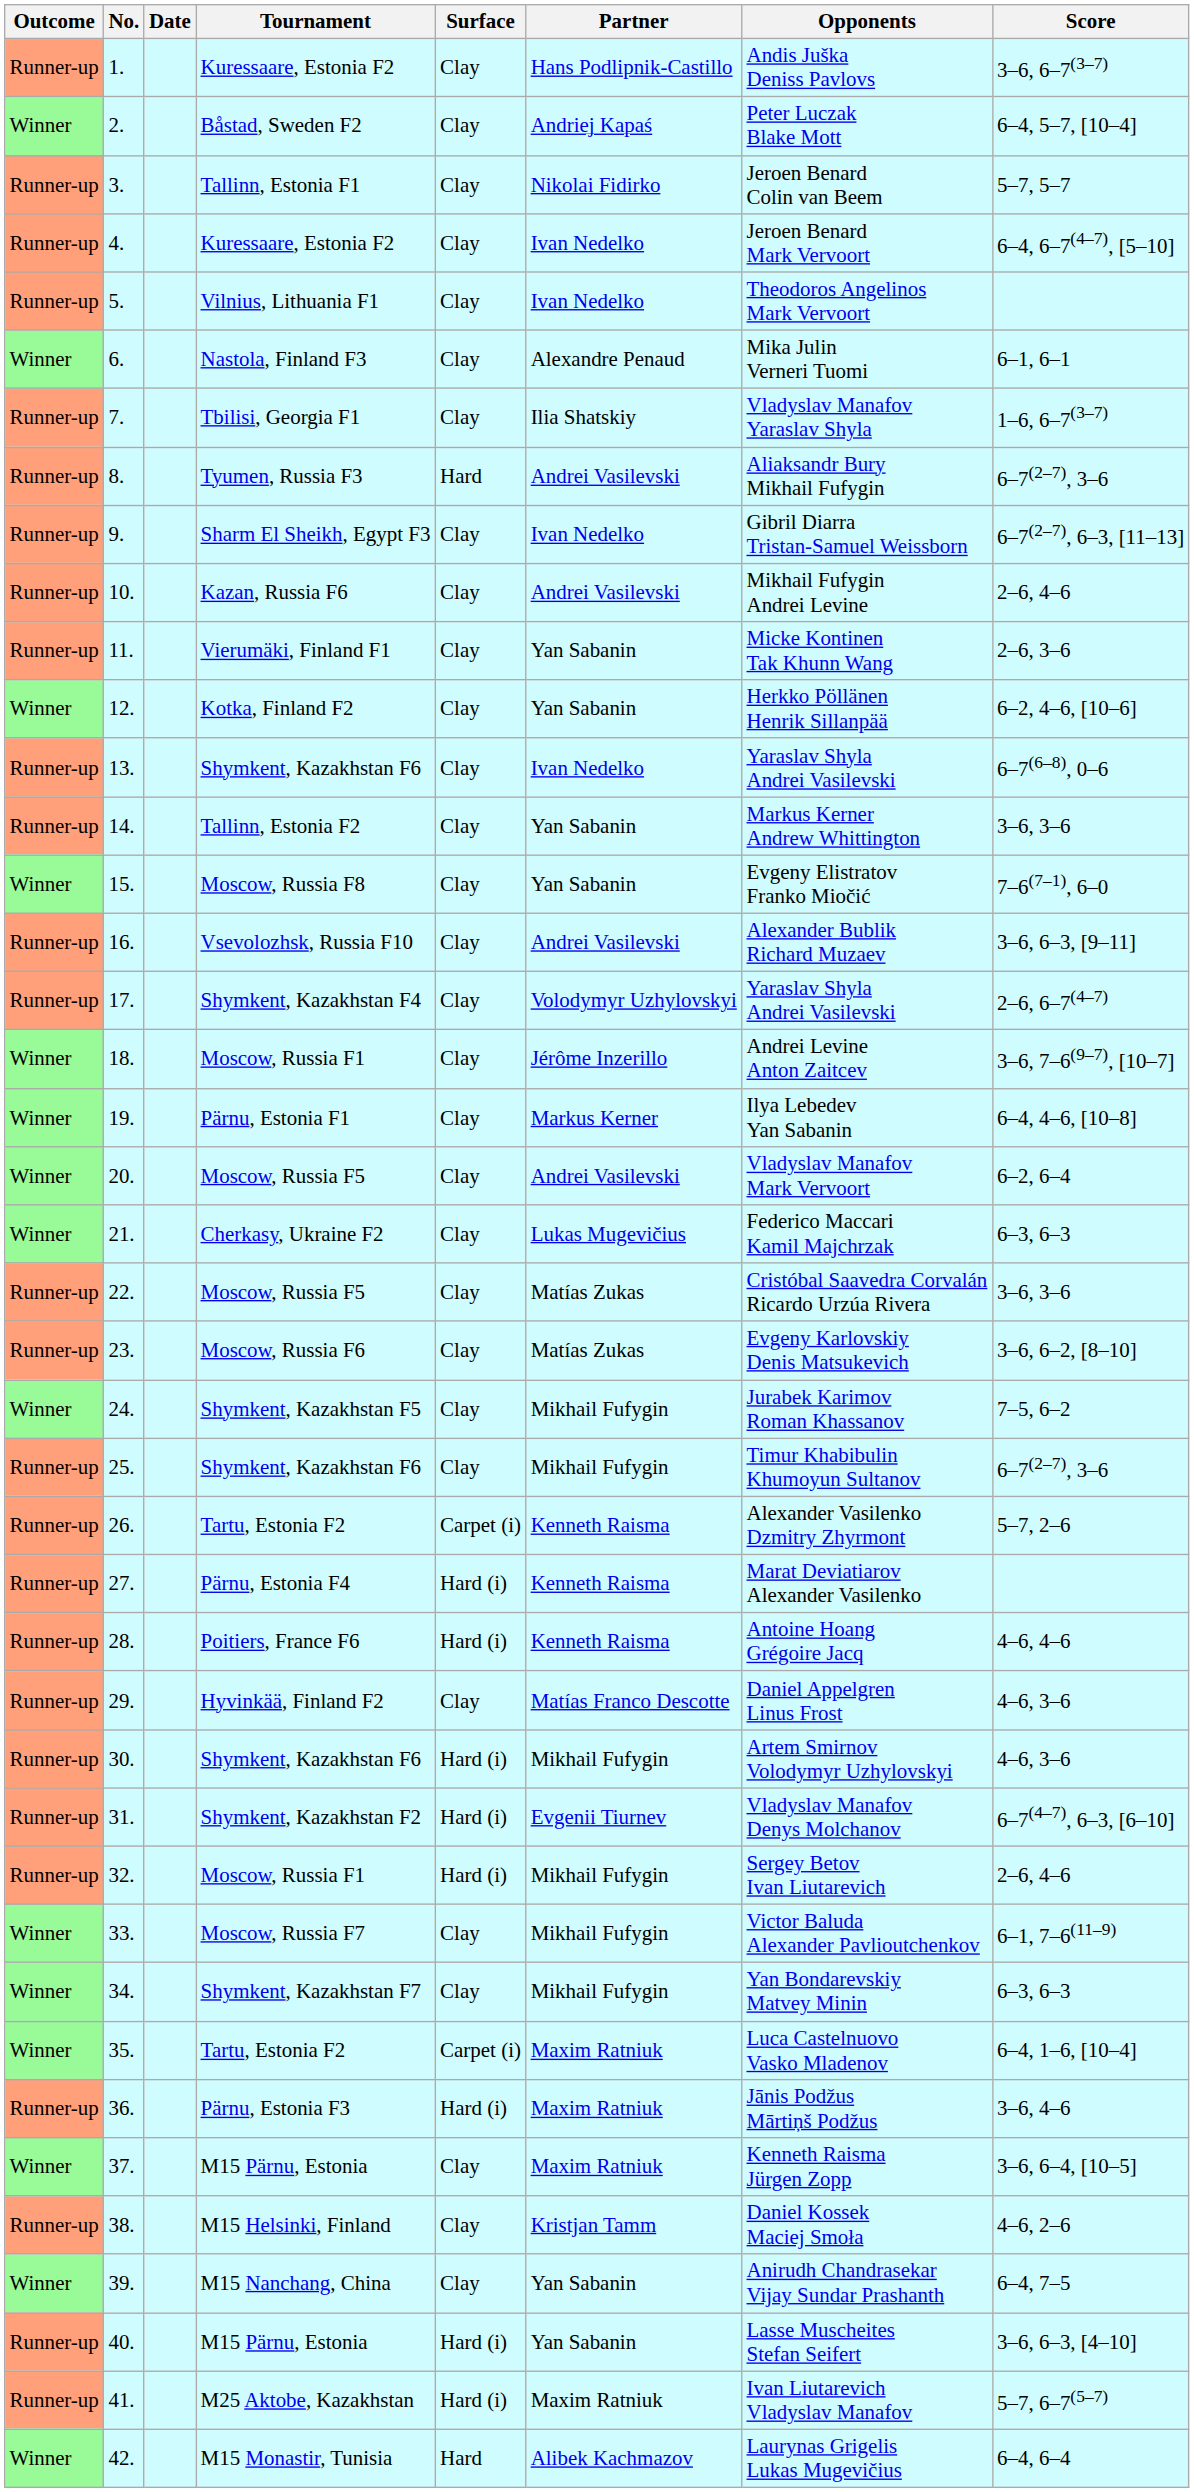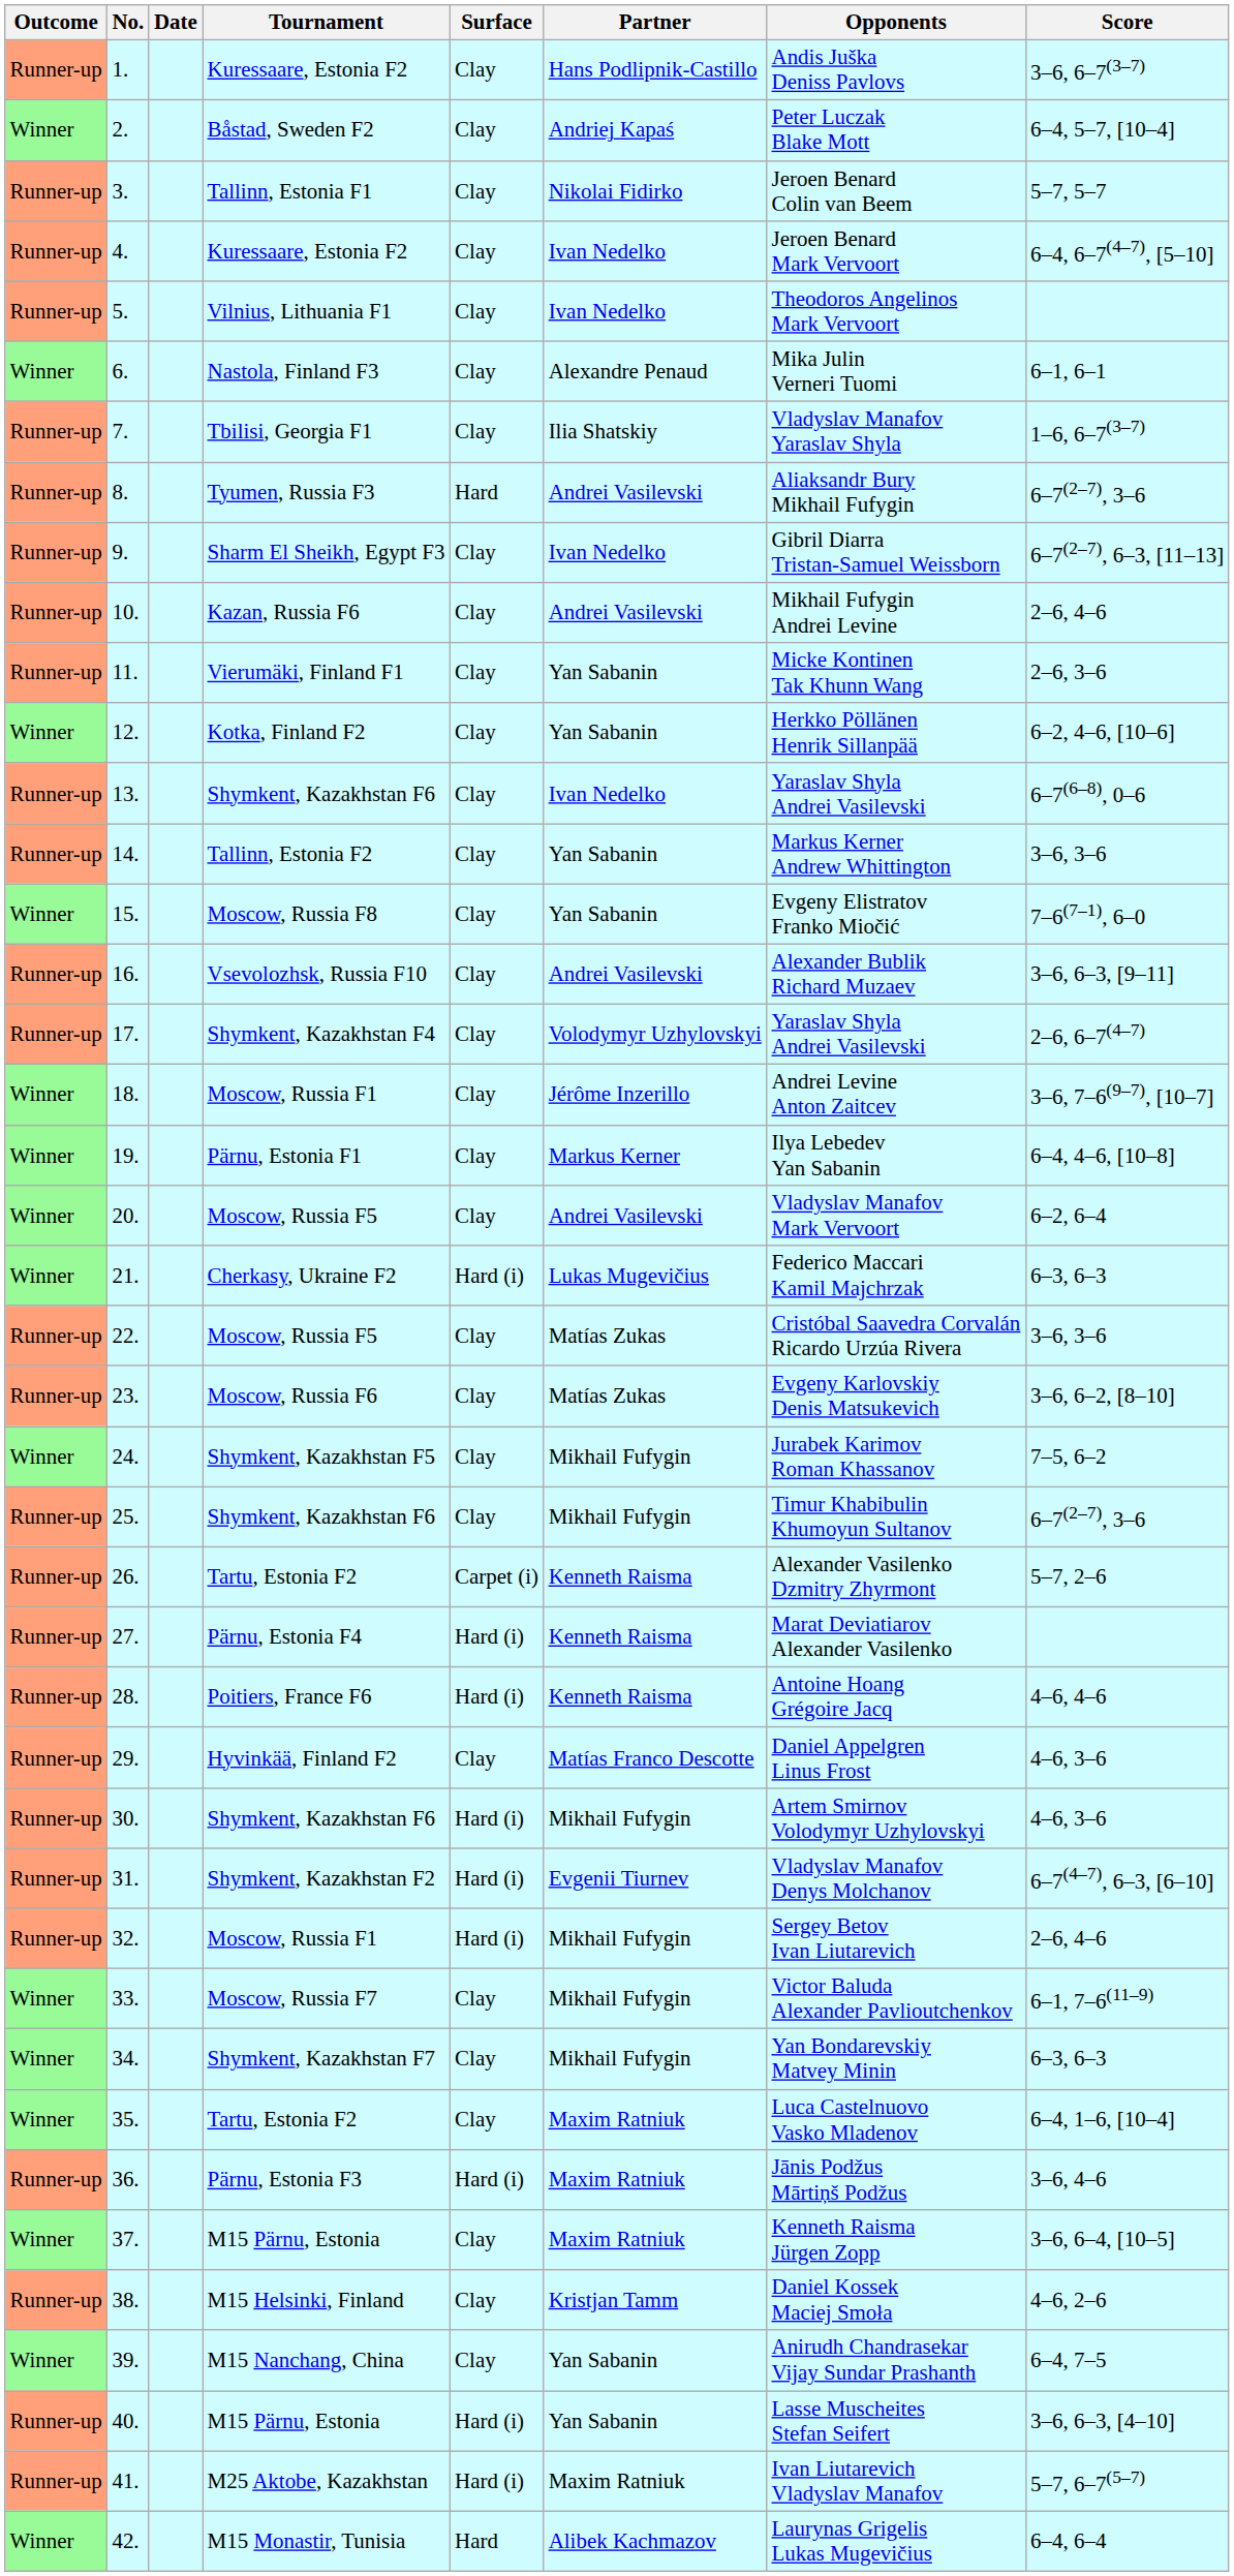21. | Surface: Clay -> Hard (i)
35. | Surface: Carpet (i) -> Clay
